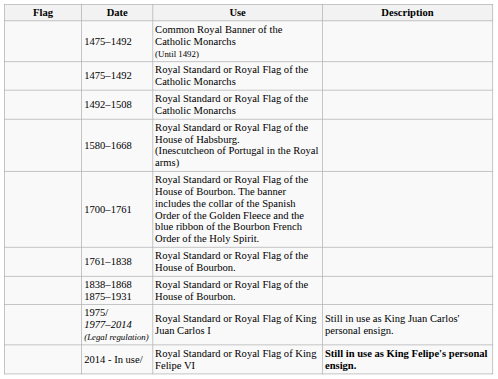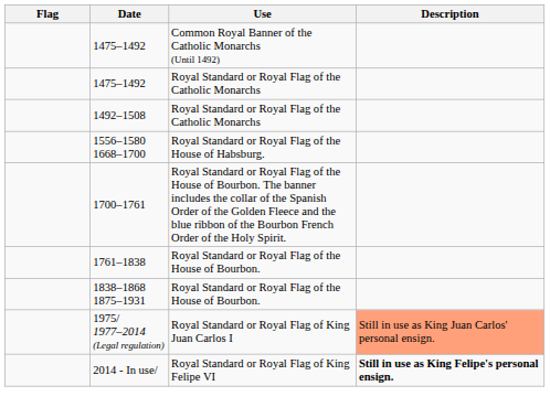+ row: 1556–1580 1668–1700 | Royal Standard or Royal Flag of the House of Habsburg.
- row: 1580–1668 | Royal Standard or Royal Flag of the House of Habsburg. (Inescutcheon of Portugal in the Royal arms)
1975/ 1977–2014 (Legal regulation) | Description: no background -> lightsalmon background
